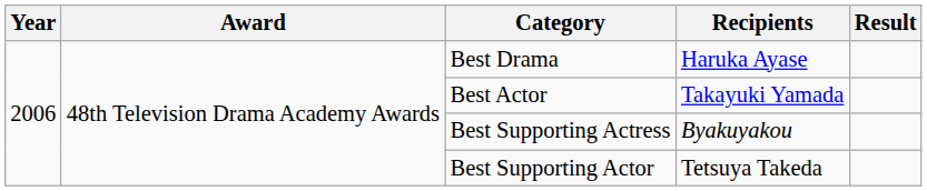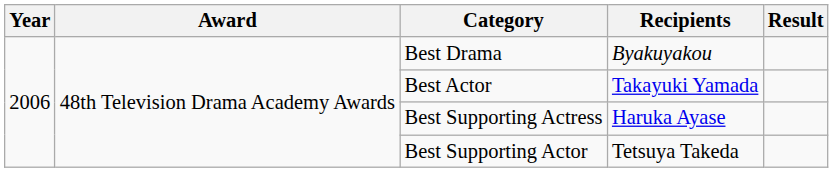Best Drama | Recipients: Haruka Ayase -> Byakuyakou
Best Supporting Actress | Recipients: Byakuyakou -> Haruka Ayase
